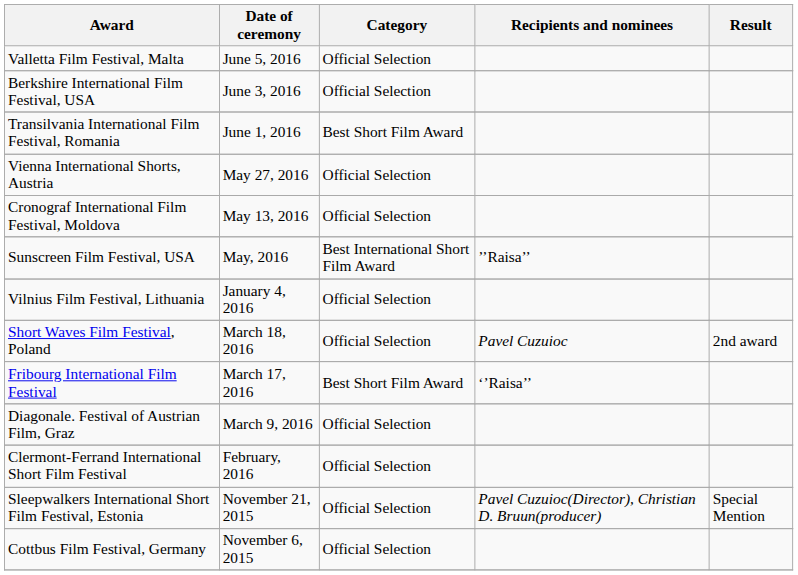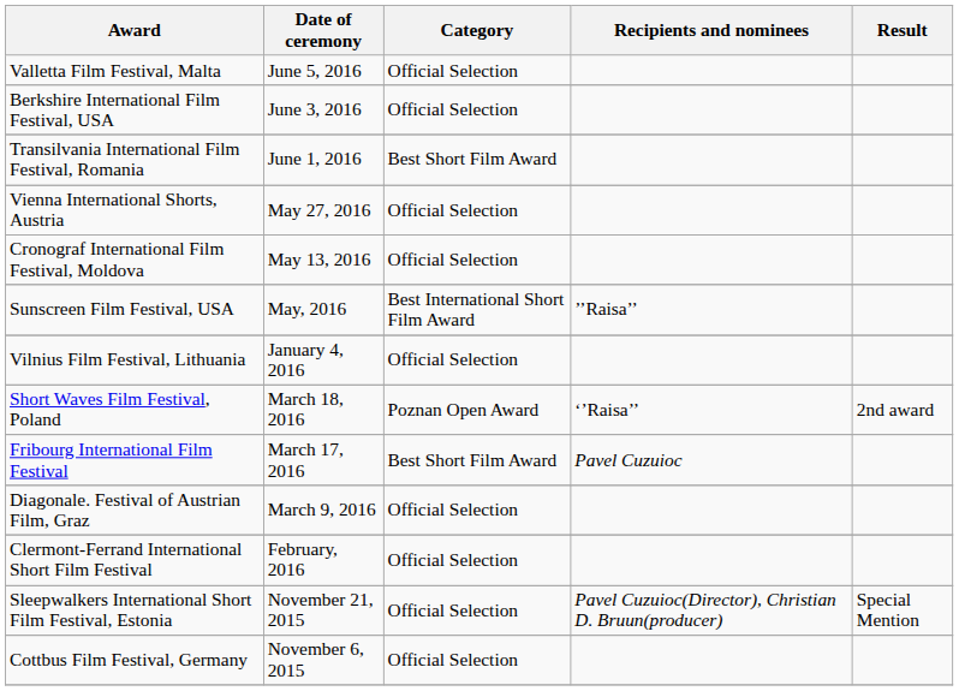Short Waves Film Festival, Poland | Category: Official Selection -> Poznan Open Award
Short Waves Film Festival, Poland | Recipients and nominees: Pavel Cuzuioc -> ‘’Raisa’’
Fribourg International Film Festival | Recipients and nominees: ‘’Raisa’’ -> Pavel Cuzuioc
